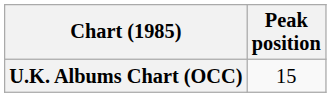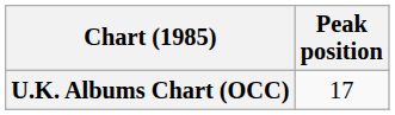U.K. Albums Chart (OCC) | Peak position: 15 -> 17
